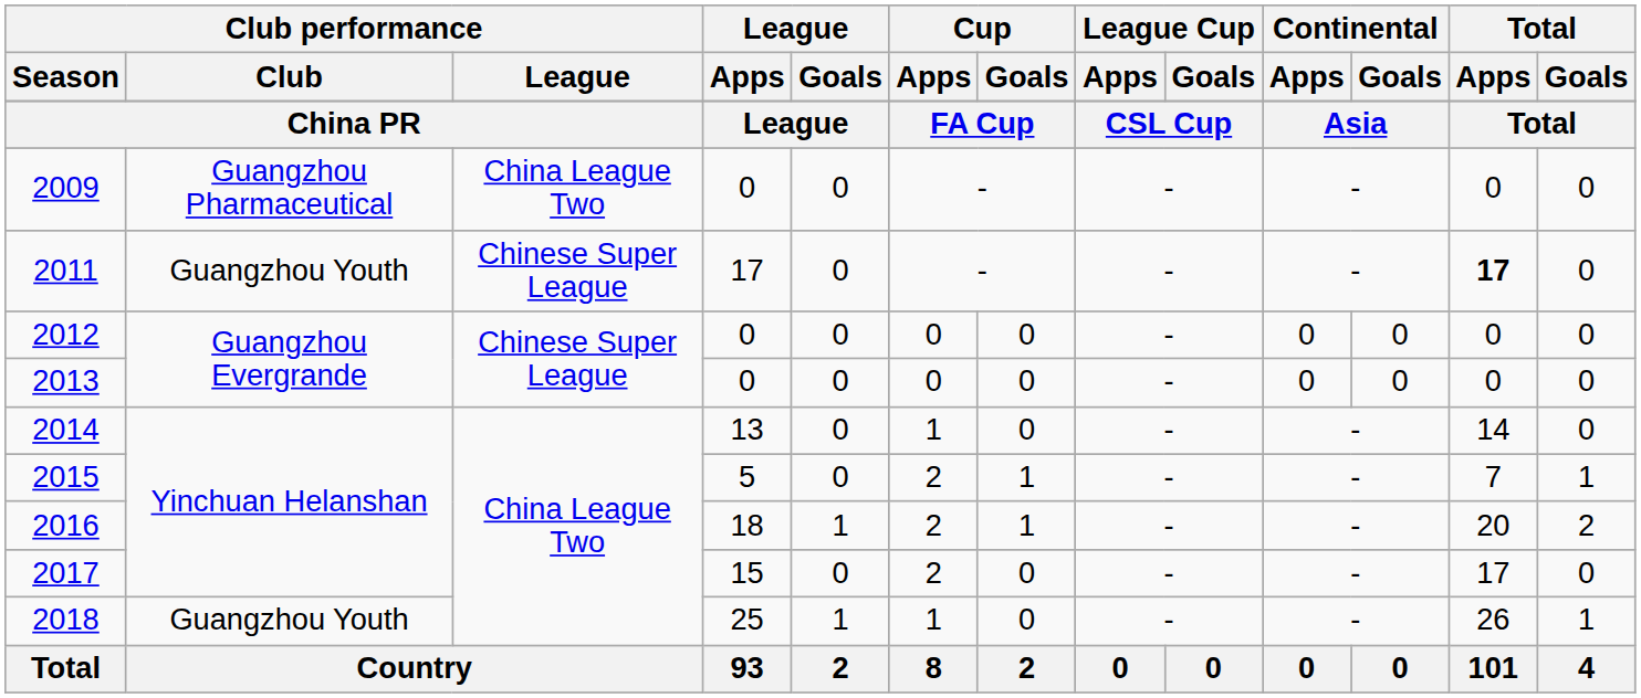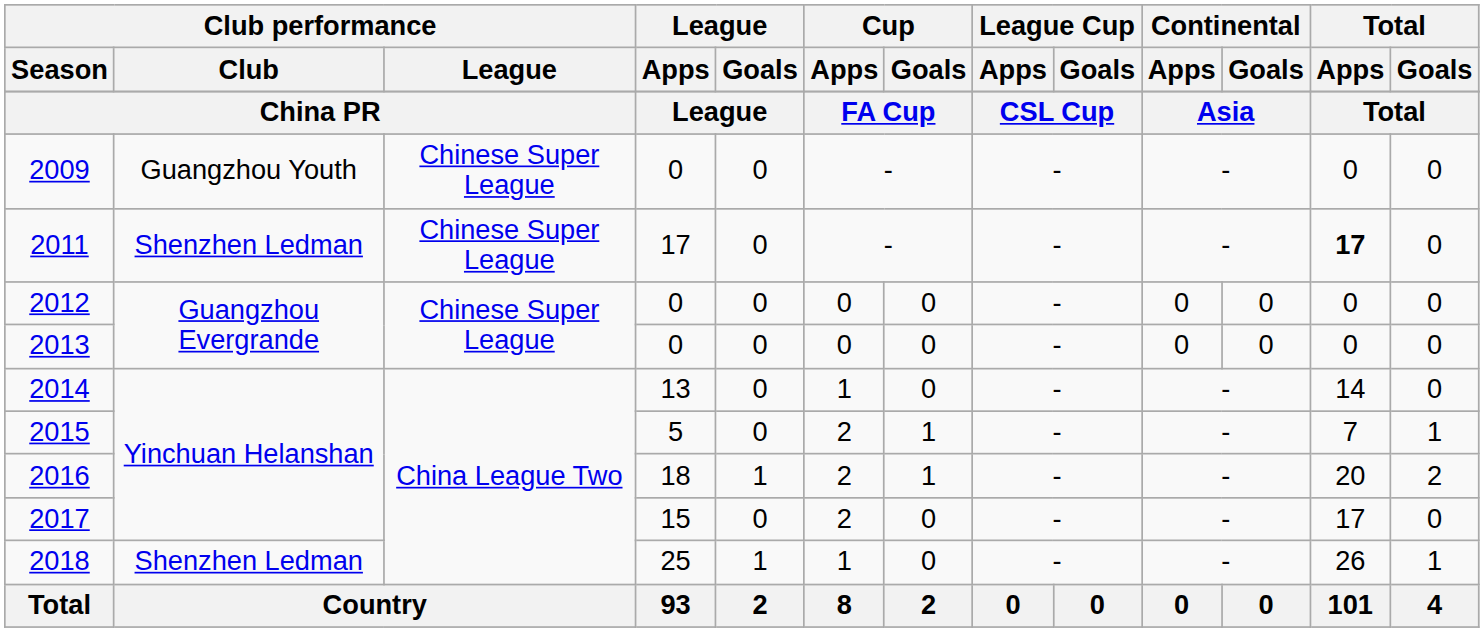2009 | Club performance / Club: Guangzhou Pharmaceutical -> Guangzhou Youth
2009 | Club performance / League: China League Two -> Chinese Super League
2011 | Club performance / Club: Guangzhou Youth -> Shenzhen Ledman
2018 | Club performance / Club: Guangzhou Youth -> Shenzhen Ledman
